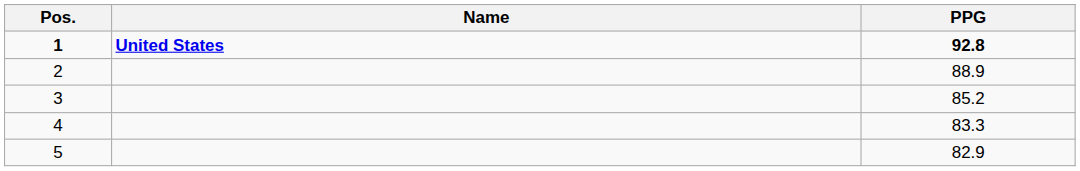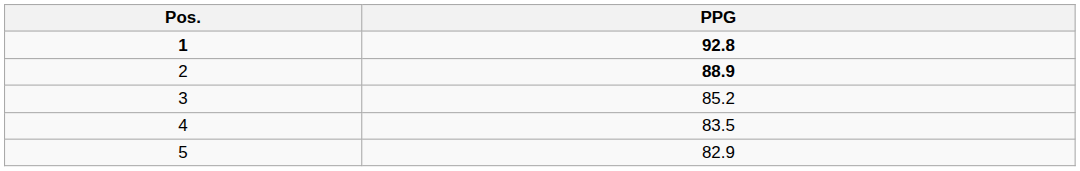- column: Name | United States
2 | PPG: normal -> bold
4 | PPG: 83.3 -> 83.5
